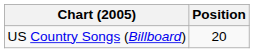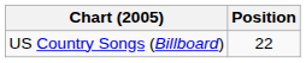US Country Songs (Billboard) | Position: 20 -> 22
